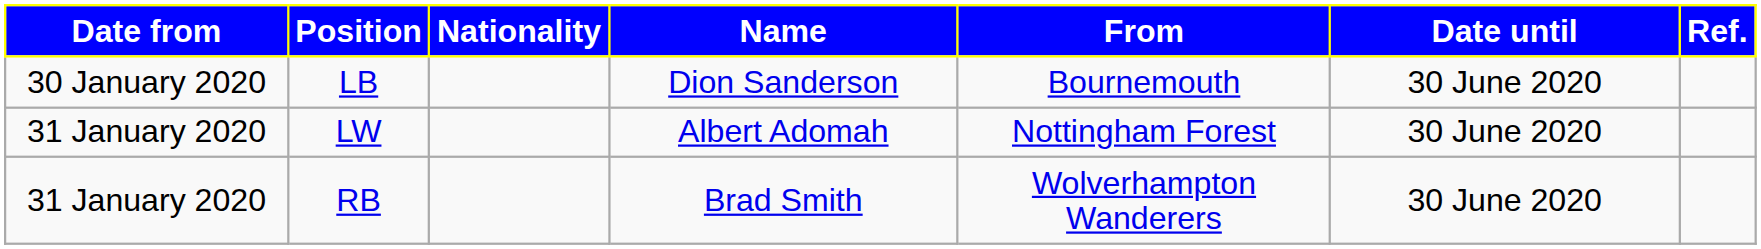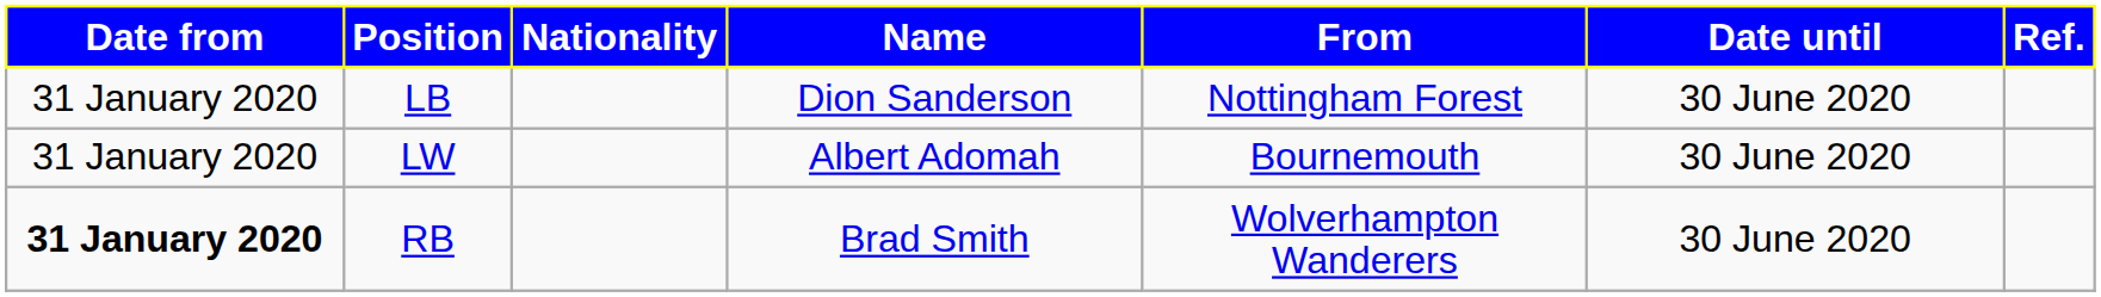LB | Date from: 30 January 2020 -> 31 January 2020
LB | From: Bournemouth -> Nottingham Forest
LW | From: Nottingham Forest -> Bournemouth
RB | Date from: normal -> bold
